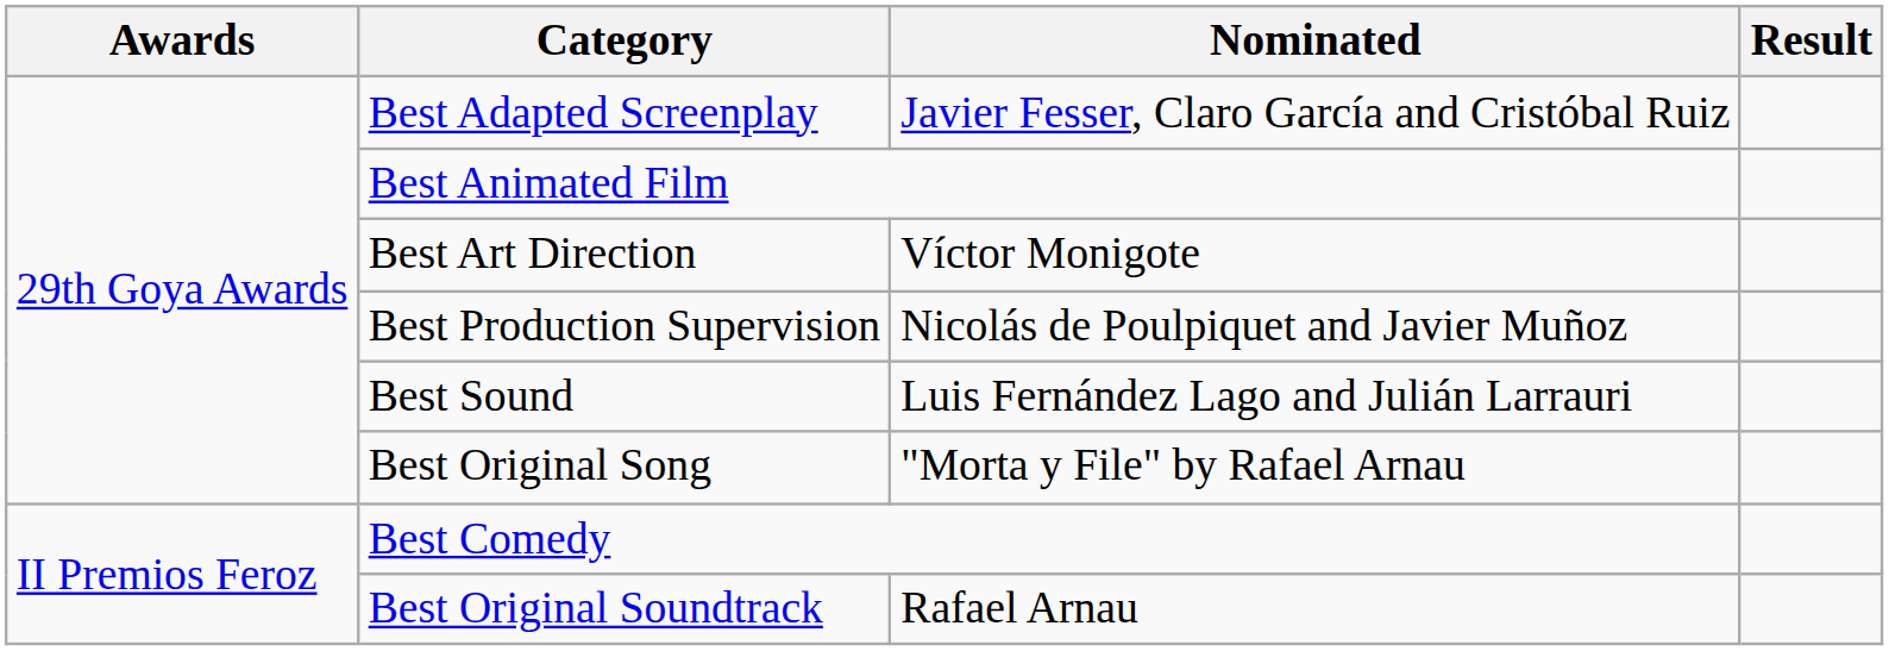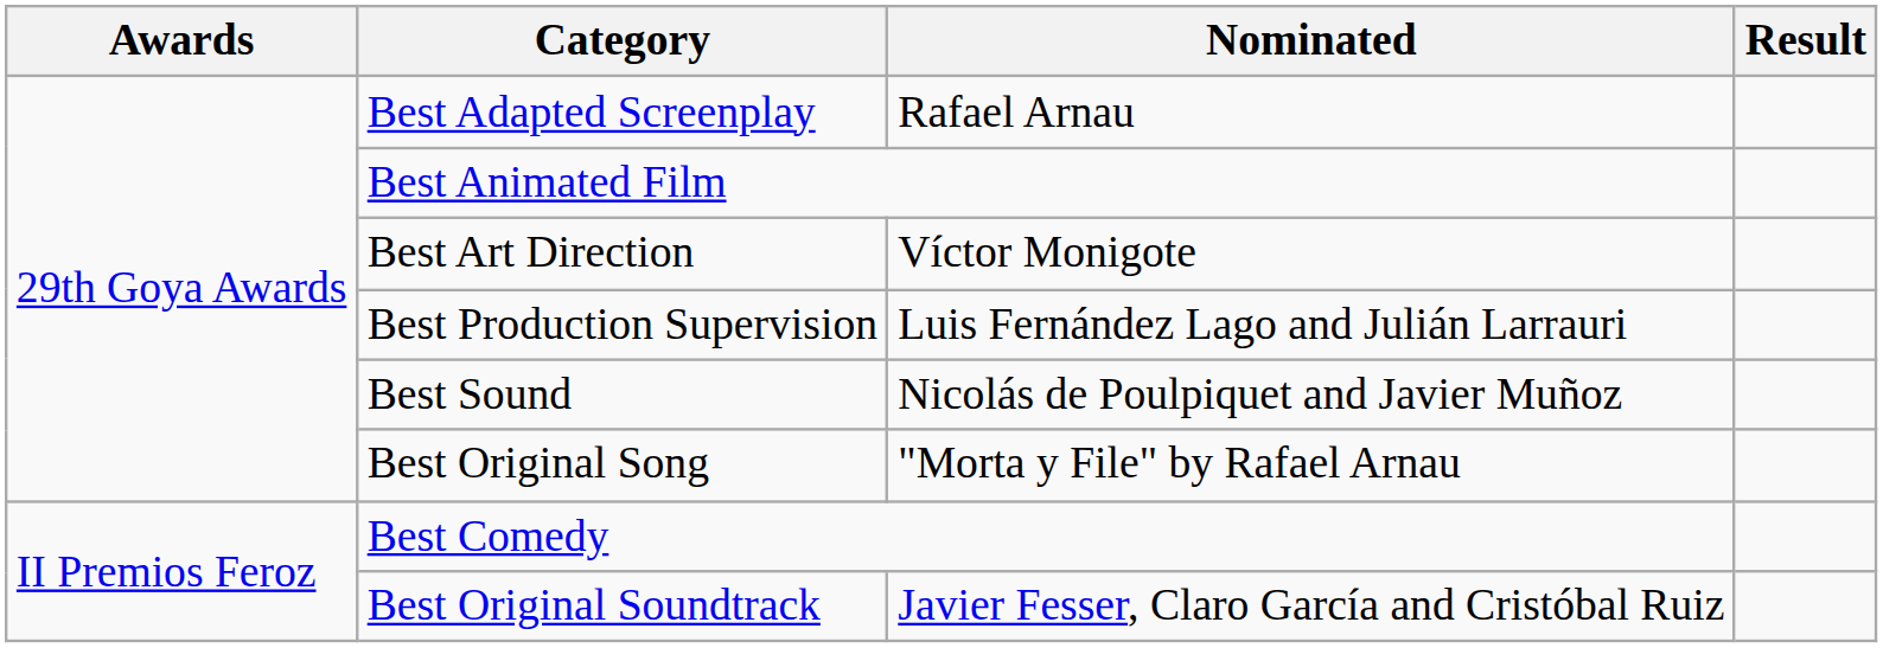Best Adapted Screenplay | Nominated: Javier Fesser, Claro García and Cristóbal Ruiz -> Rafael Arnau
Best Production Supervision | Nominated: Nicolás de Poulpiquet and Javier Muñoz -> Luis Fernández Lago and Julián Larrauri
Best Sound | Nominated: Luis Fernández Lago and Julián Larrauri -> Nicolás de Poulpiquet and Javier Muñoz
Best Original Soundtrack | Nominated: Rafael Arnau -> Javier Fesser, Claro García and Cristóbal Ruiz
